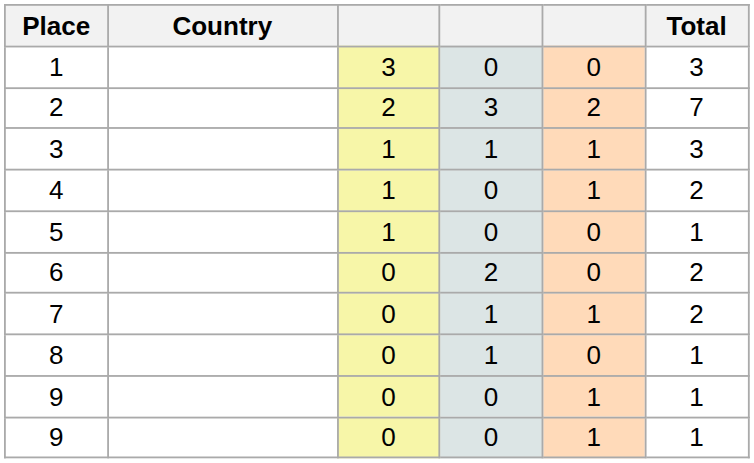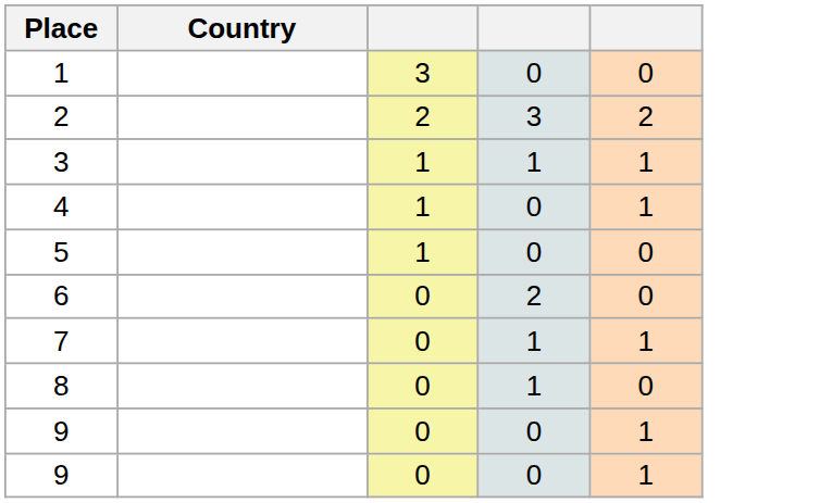- column: Total | 3 | 7 | 3 | 2 | 1 | 2 | 2 | 1 | 1 | 1
